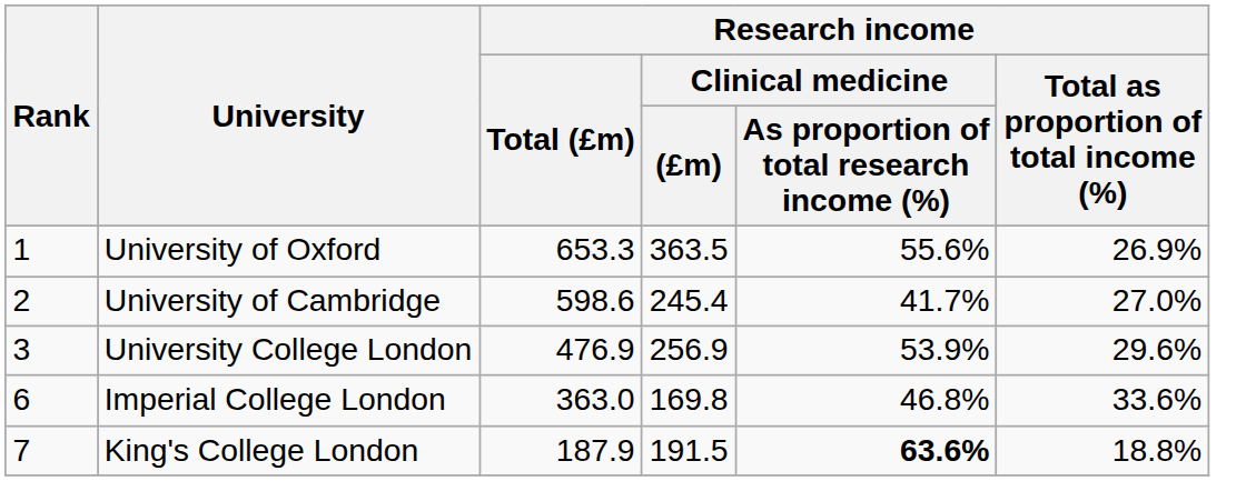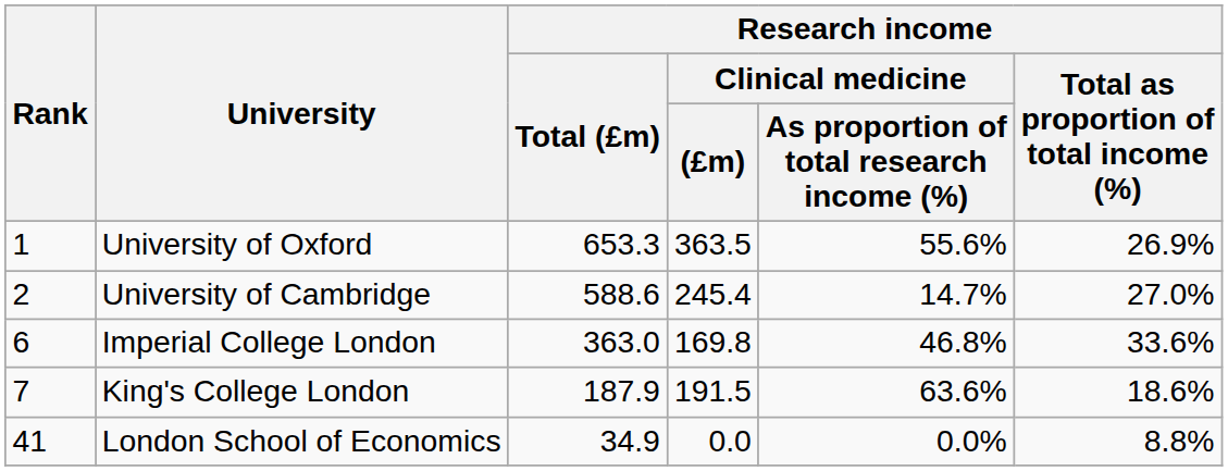University of Cambridge | Research income / Total (£m): 598.6 -> 588.6
University of Cambridge | column 5: 41.7% -> 14.7%
- row: 3 | University College London | 476.9 | 256.9 | 53.9% | 29.6%
King's College London | column 5: bold -> normal
King's College London | Research income / Total as proportion of total income (%): 18.8% -> 18.6%
+ row: 41 | London School of Economics | 34.9 | 0.0 | 0.0% | 8.8%
